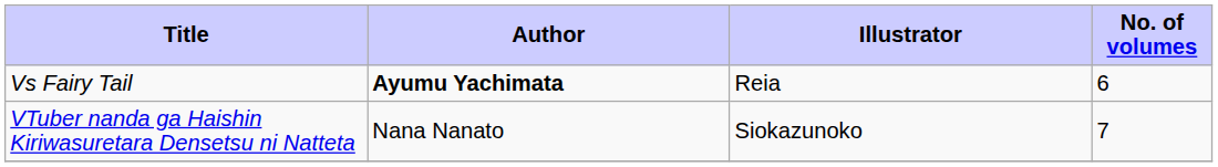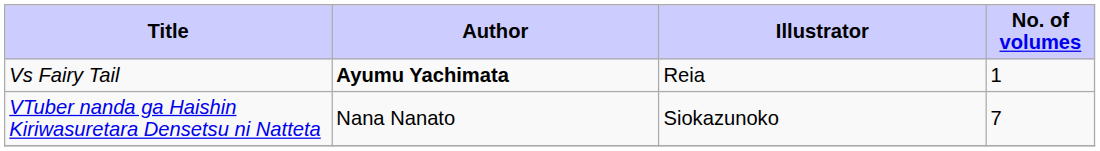Vs Fairy Tail | No. of volumes: 6 -> 1
